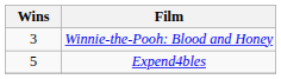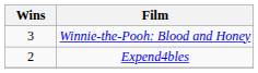Expend4bles | Wins: 5 -> 2
